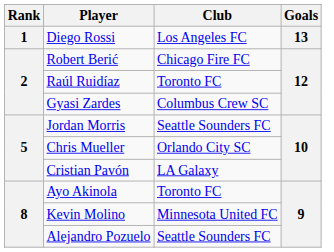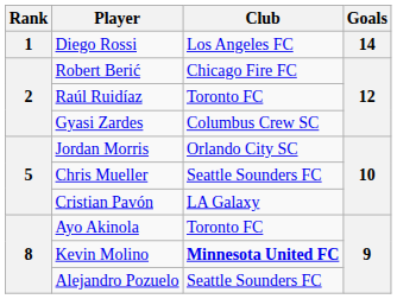Diego Rossi | Goals: 13 -> 14
Jordan Morris | Club: Seattle Sounders FC -> Orlando City SC
Chris Mueller | Club: Orlando City SC -> Seattle Sounders FC
Kevin Molino | Club: normal -> bold
